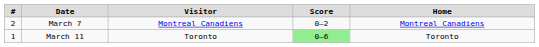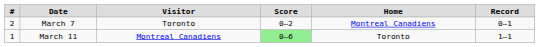+ column: Record | 0–1 | 1–1
March 7 | Visitor: Montreal Canadiens -> Toronto
March 11 | Visitor: Toronto -> Montreal Canadiens
